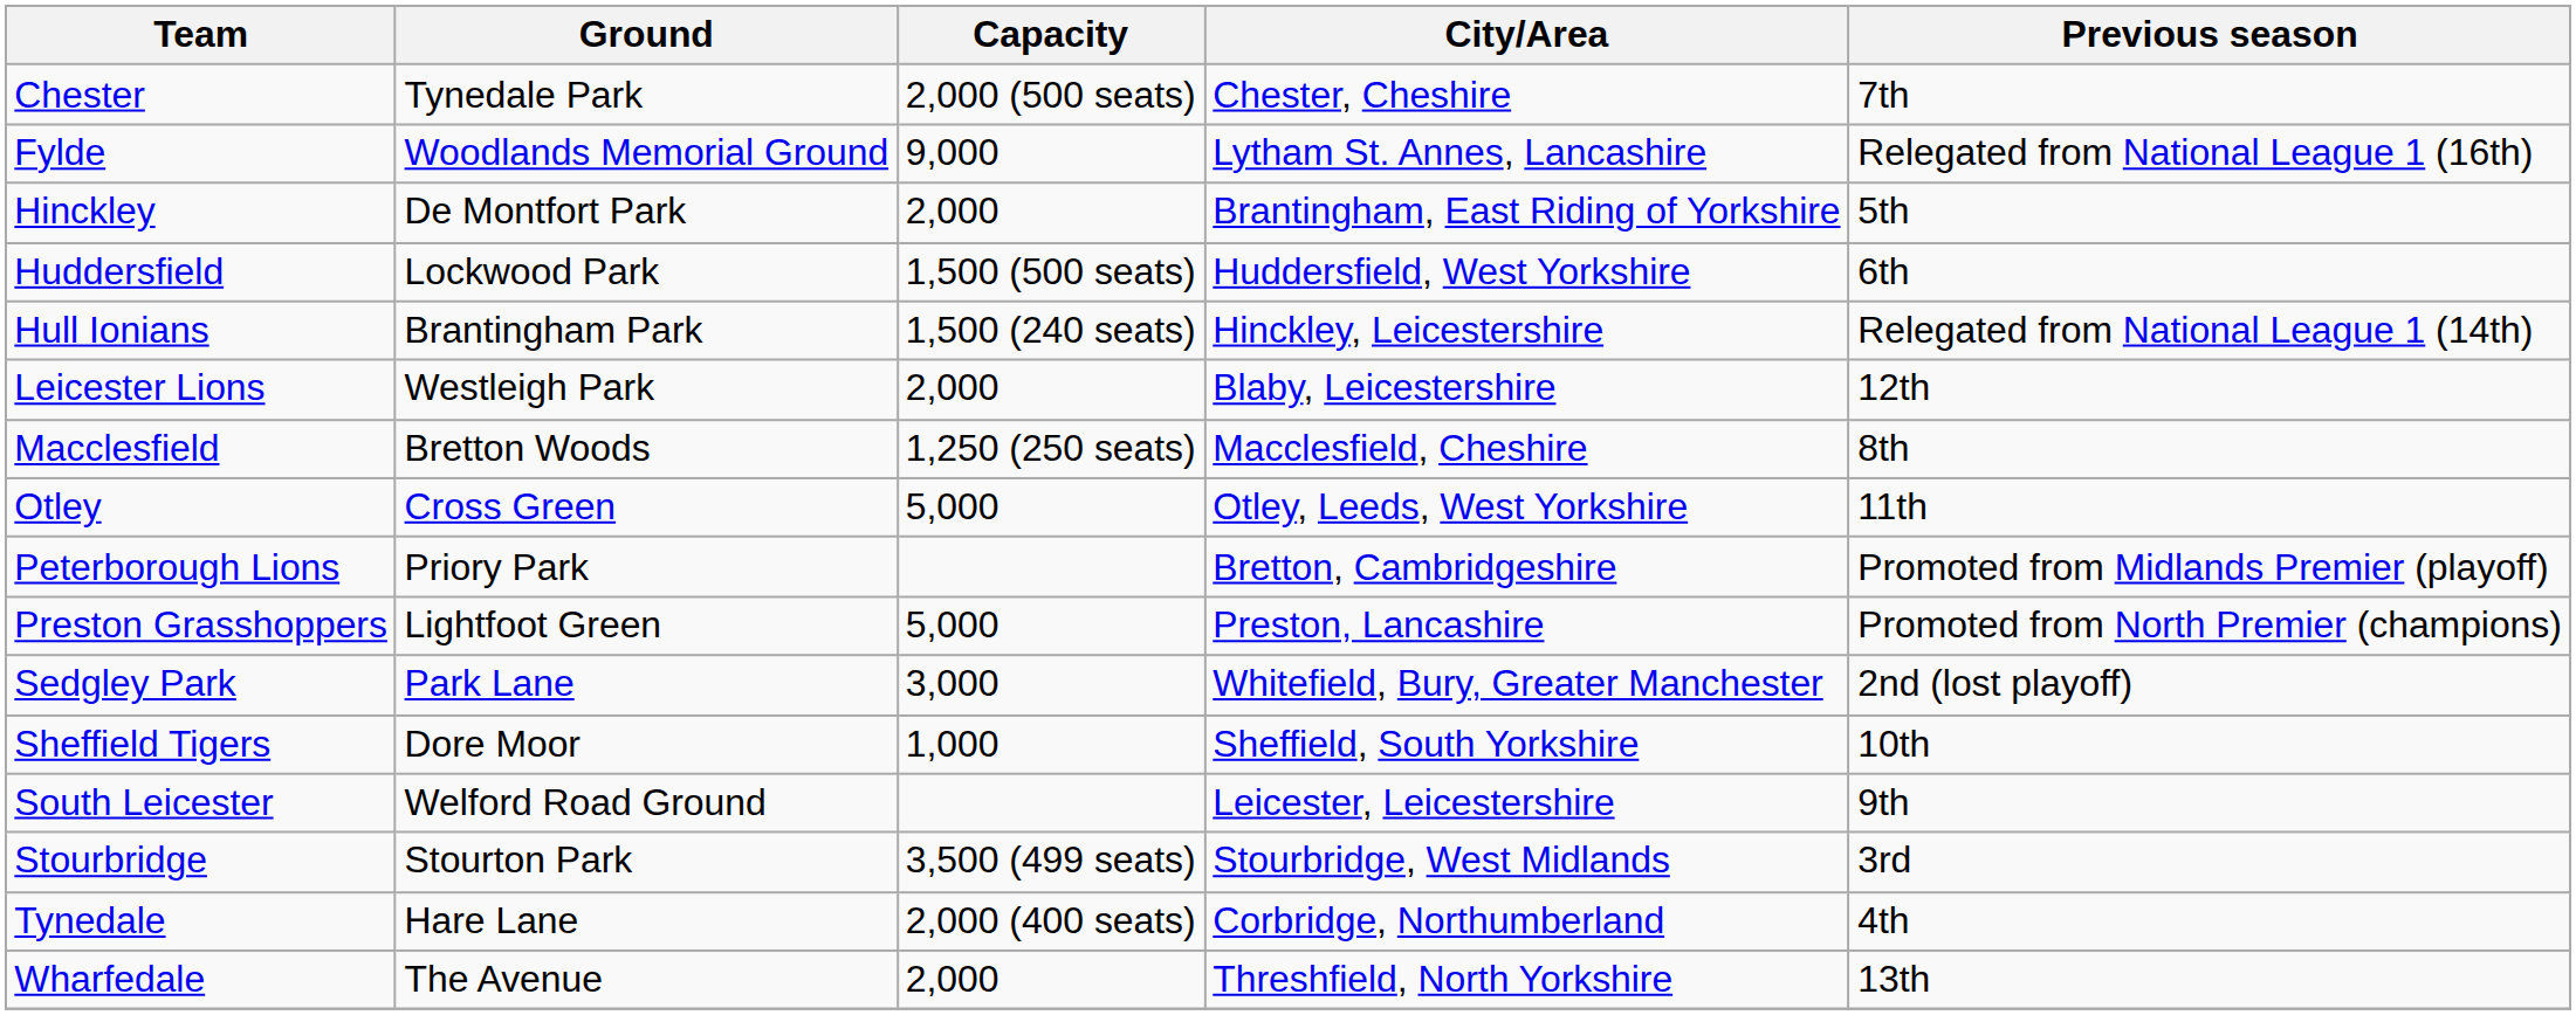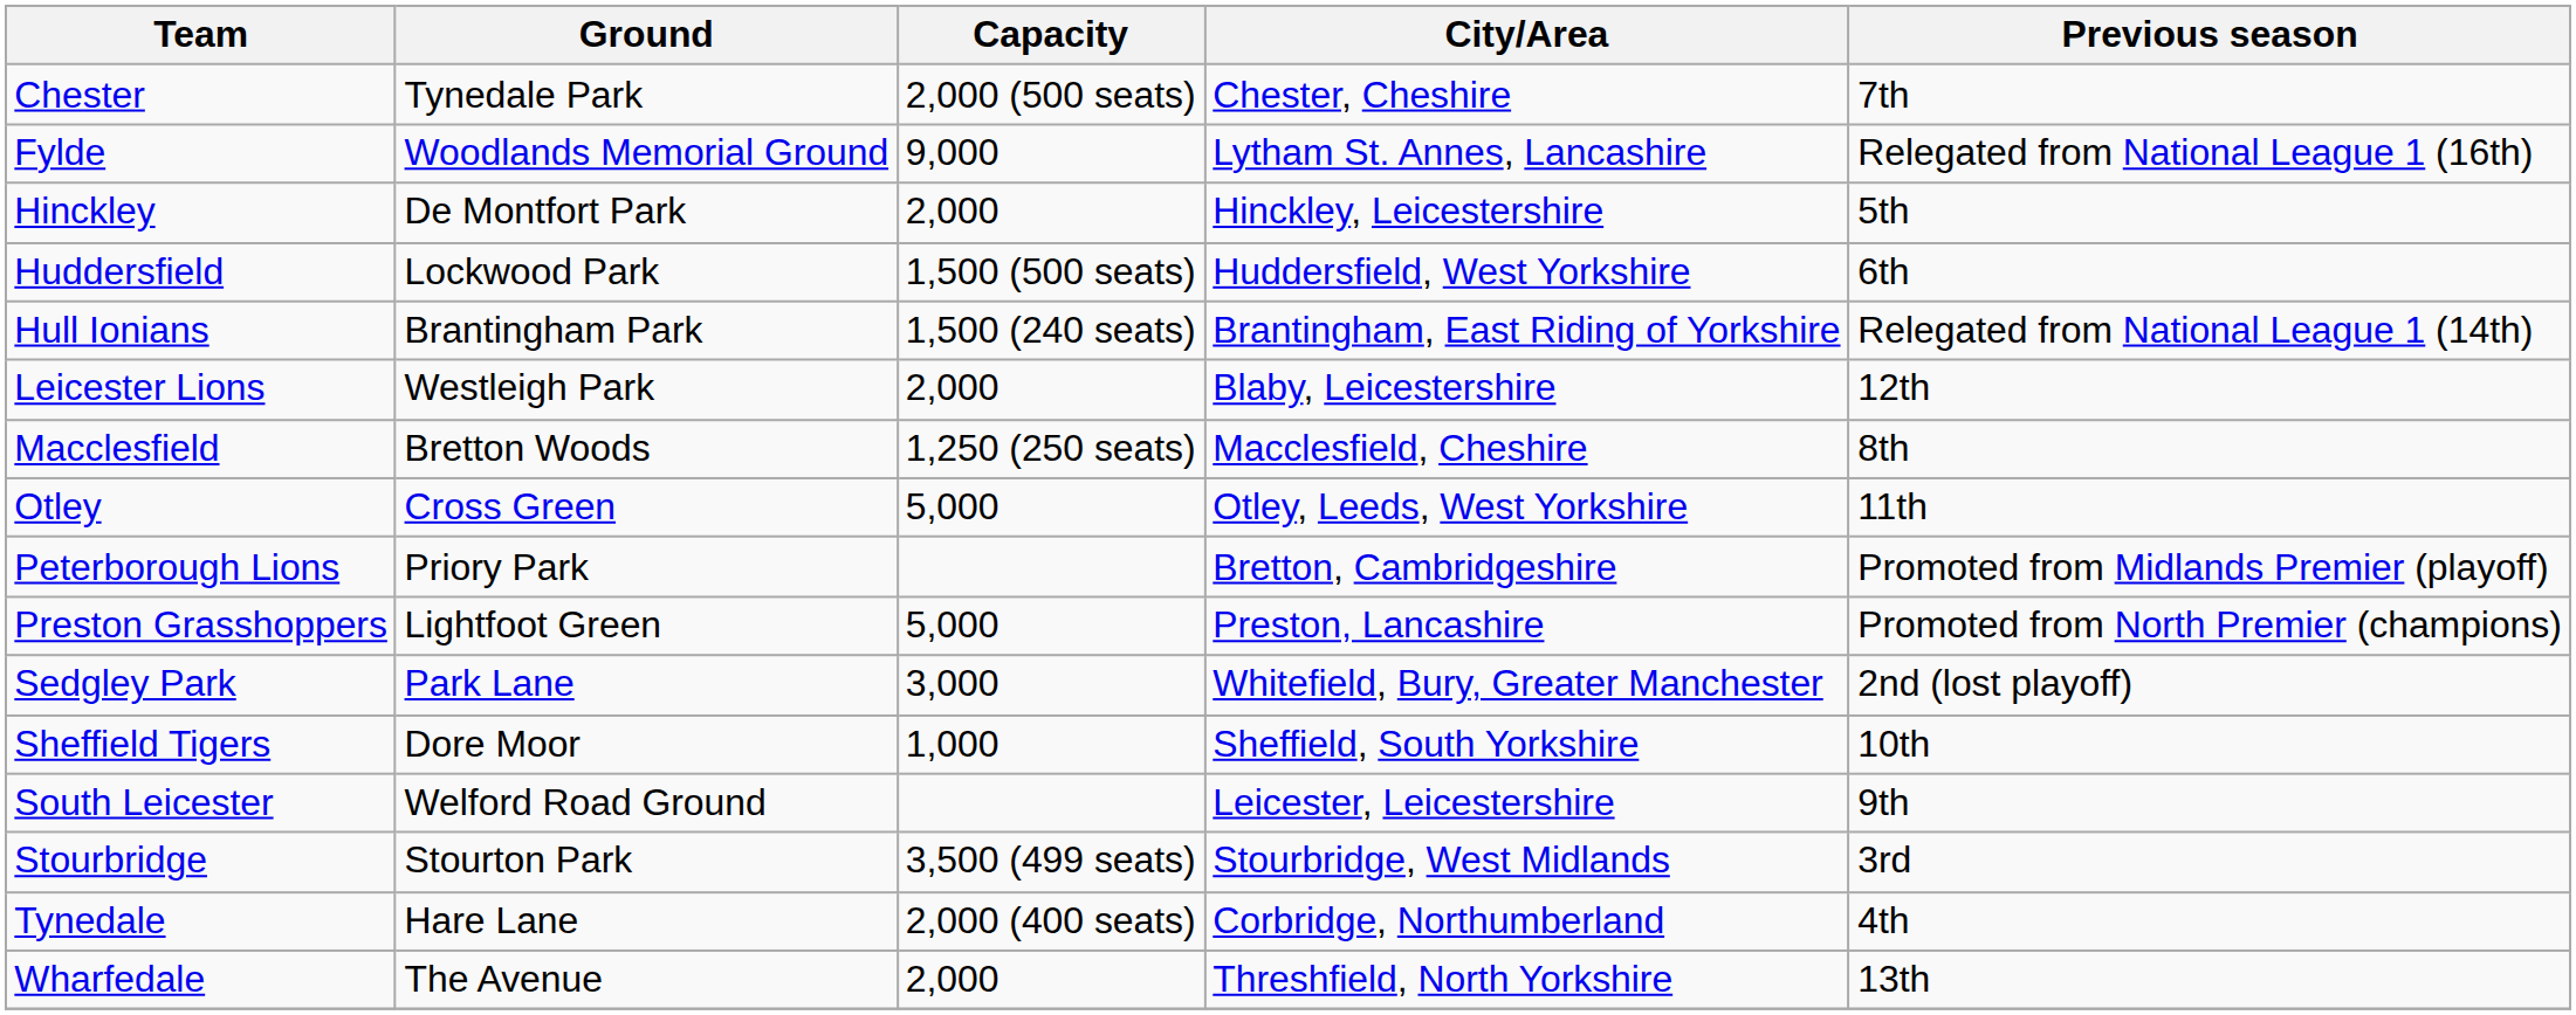Hinckley | City/Area: Brantingham, East Riding of Yorkshire -> Hinckley, Leicestershire
Hull Ionians | City/Area: Hinckley, Leicestershire -> Brantingham, East Riding of Yorkshire
